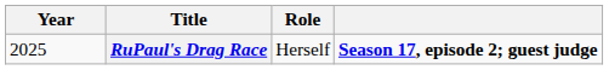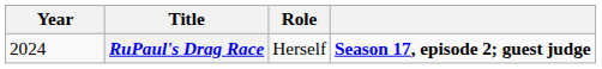RuPaul's Drag Race | Year: 2025 -> 2024
